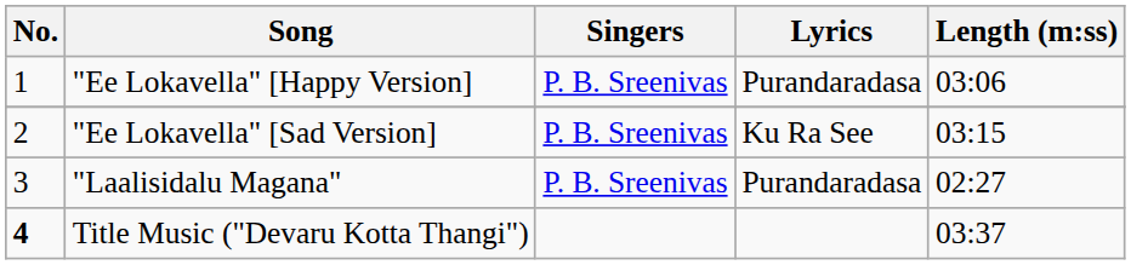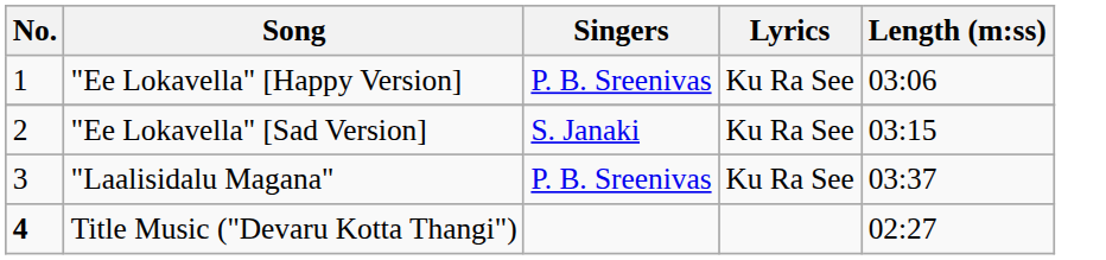"Ee Lokavella" [Happy Version] | Lyrics: Purandaradasa -> Ku Ra See
"Ee Lokavella" [Sad Version] | Singers: P. B. Sreenivas -> S. Janaki
"Laalisidalu Magana" | Lyrics: Purandaradasa -> Ku Ra See
"Laalisidalu Magana" | Length (m:ss): 02:27 -> 03:37
Title Music ("Devaru Kotta Thangi") | Length (m:ss): 03:37 -> 02:27
